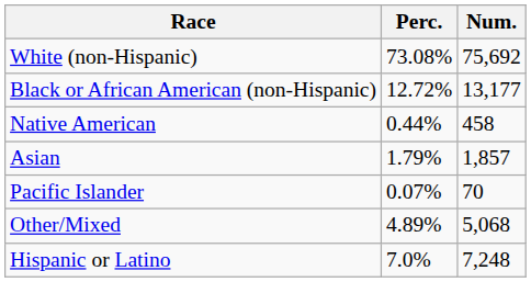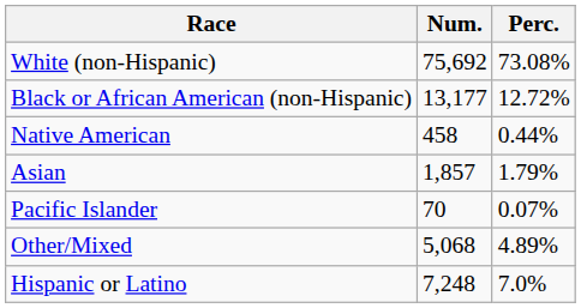columns swapped: Num. <-> Perc.
